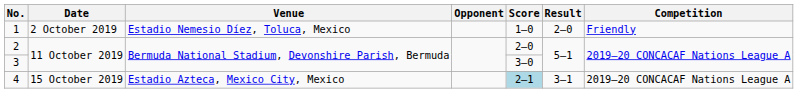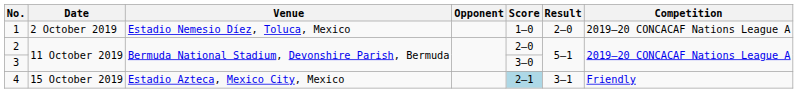1 | Competition: Friendly -> 2019–20 CONCACAF Nations League A
4 | Competition: 2019–20 CONCACAF Nations League A -> Friendly
